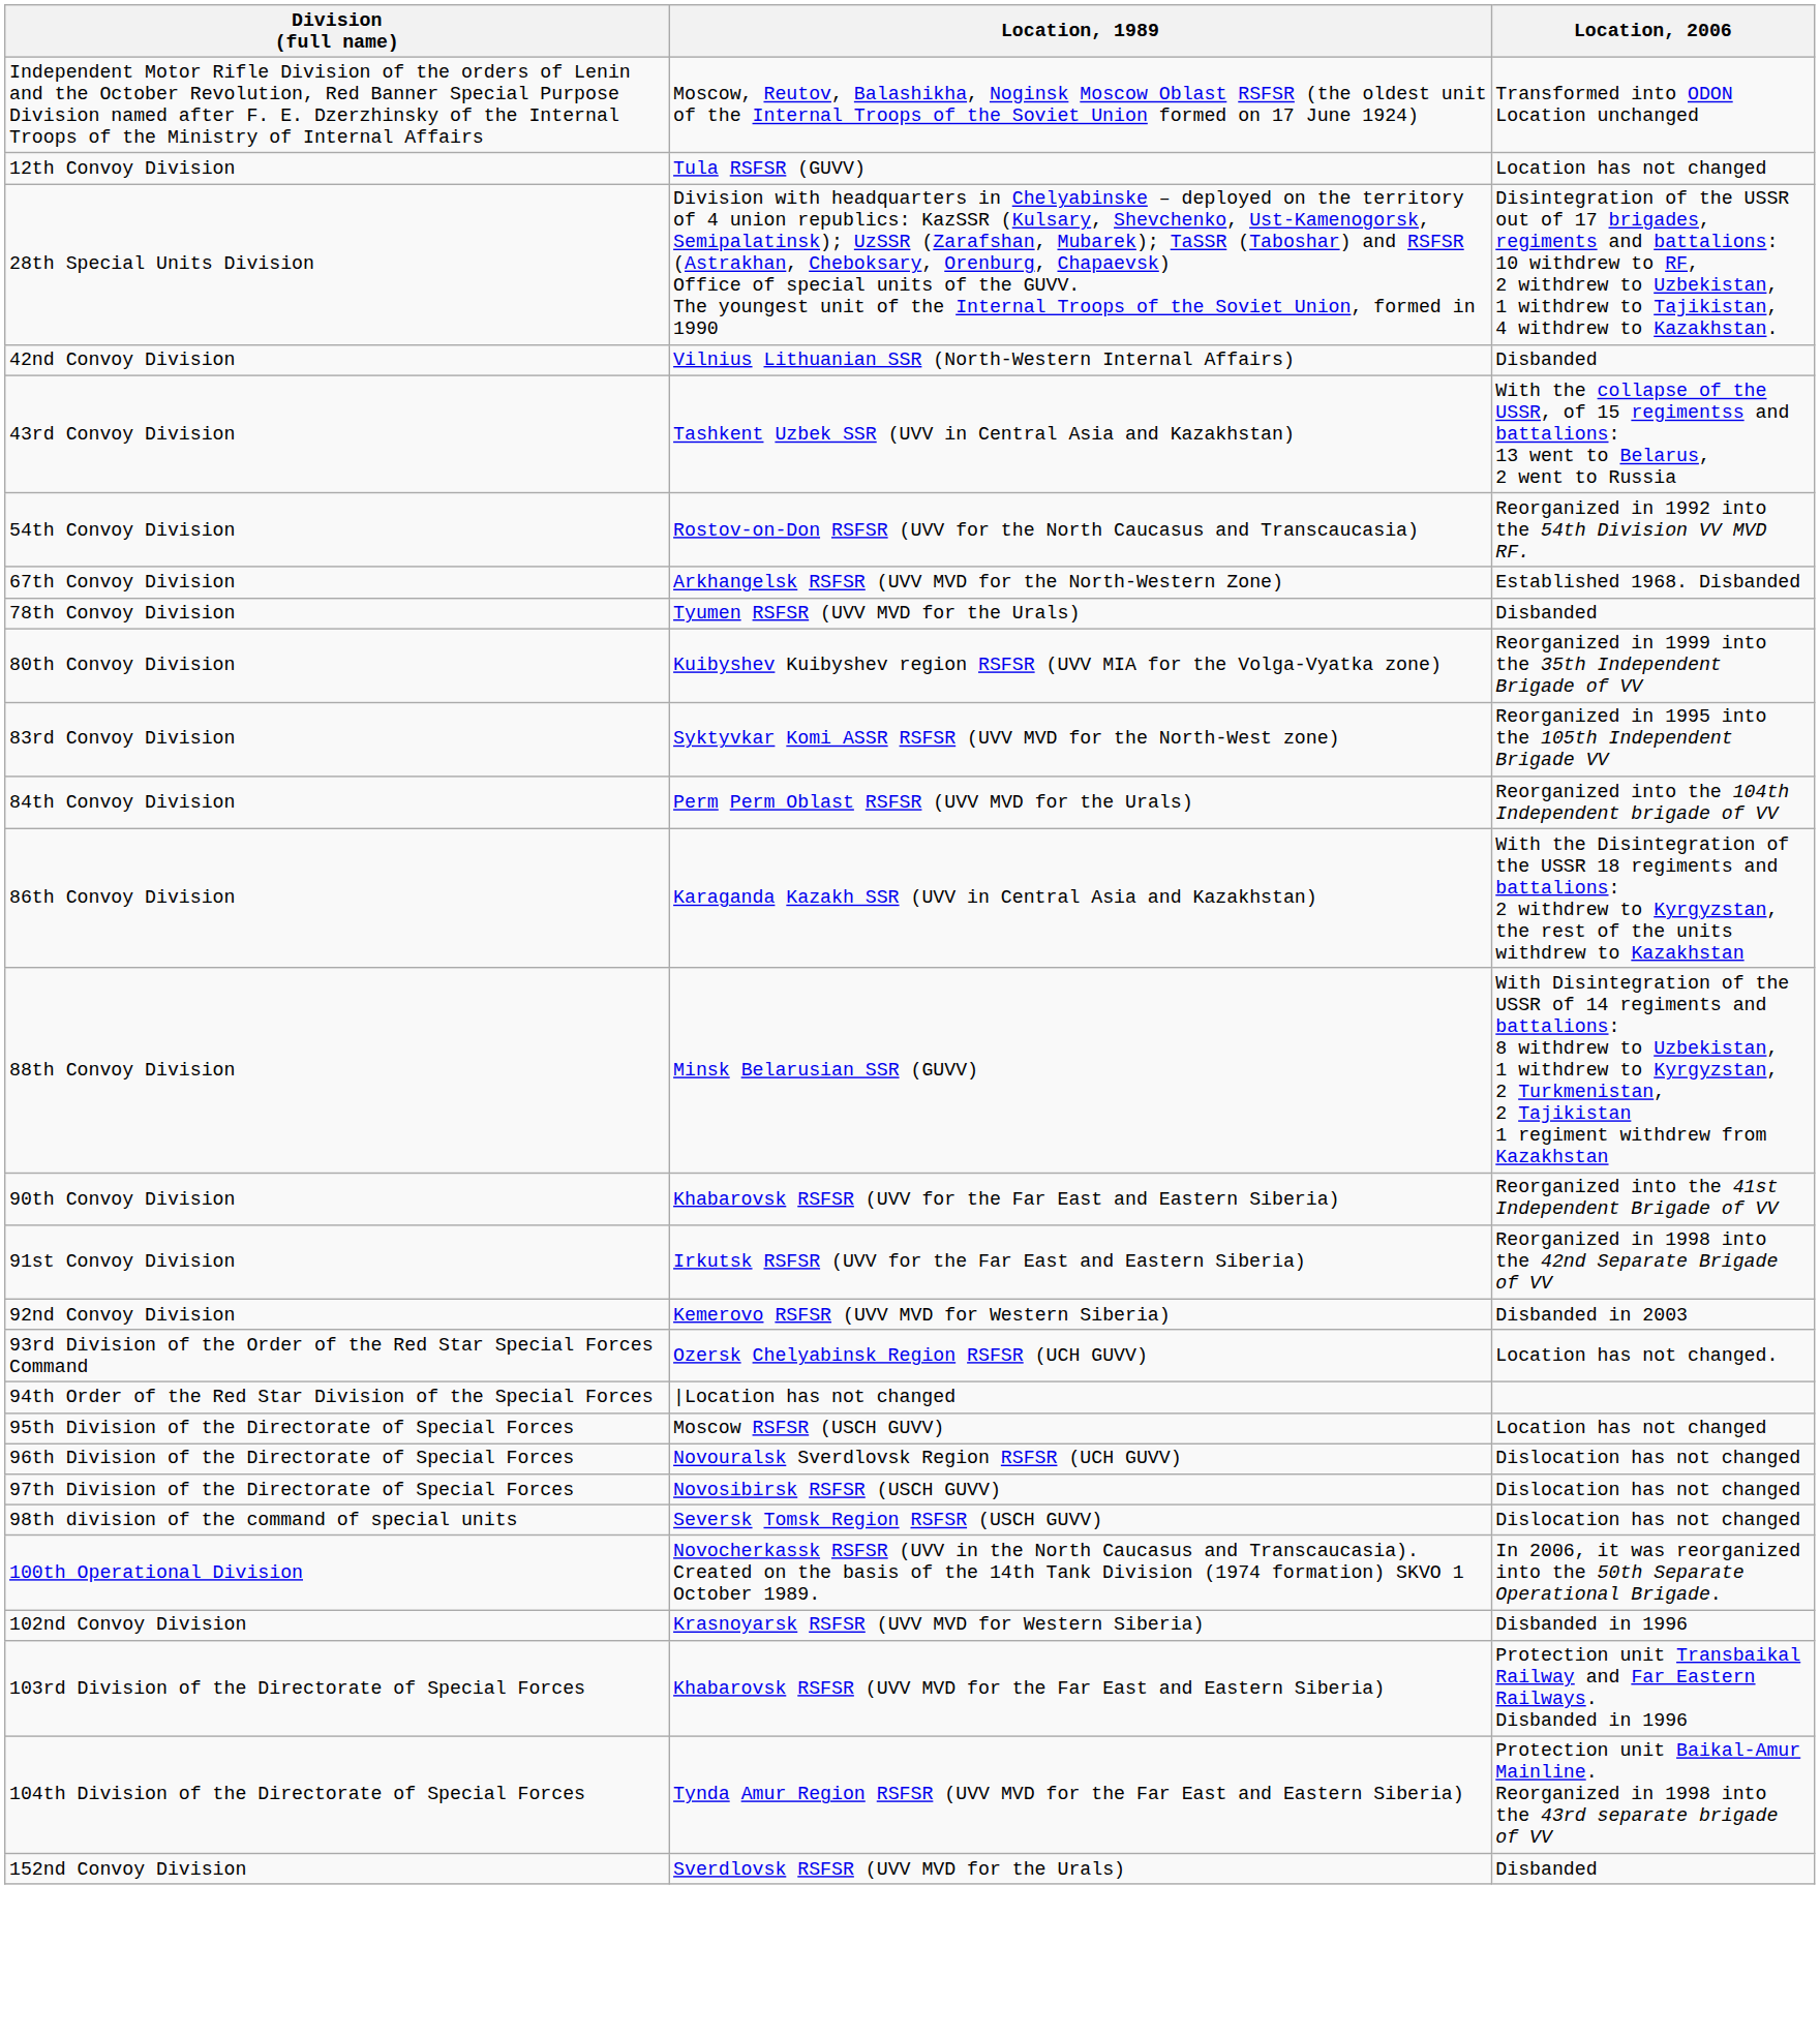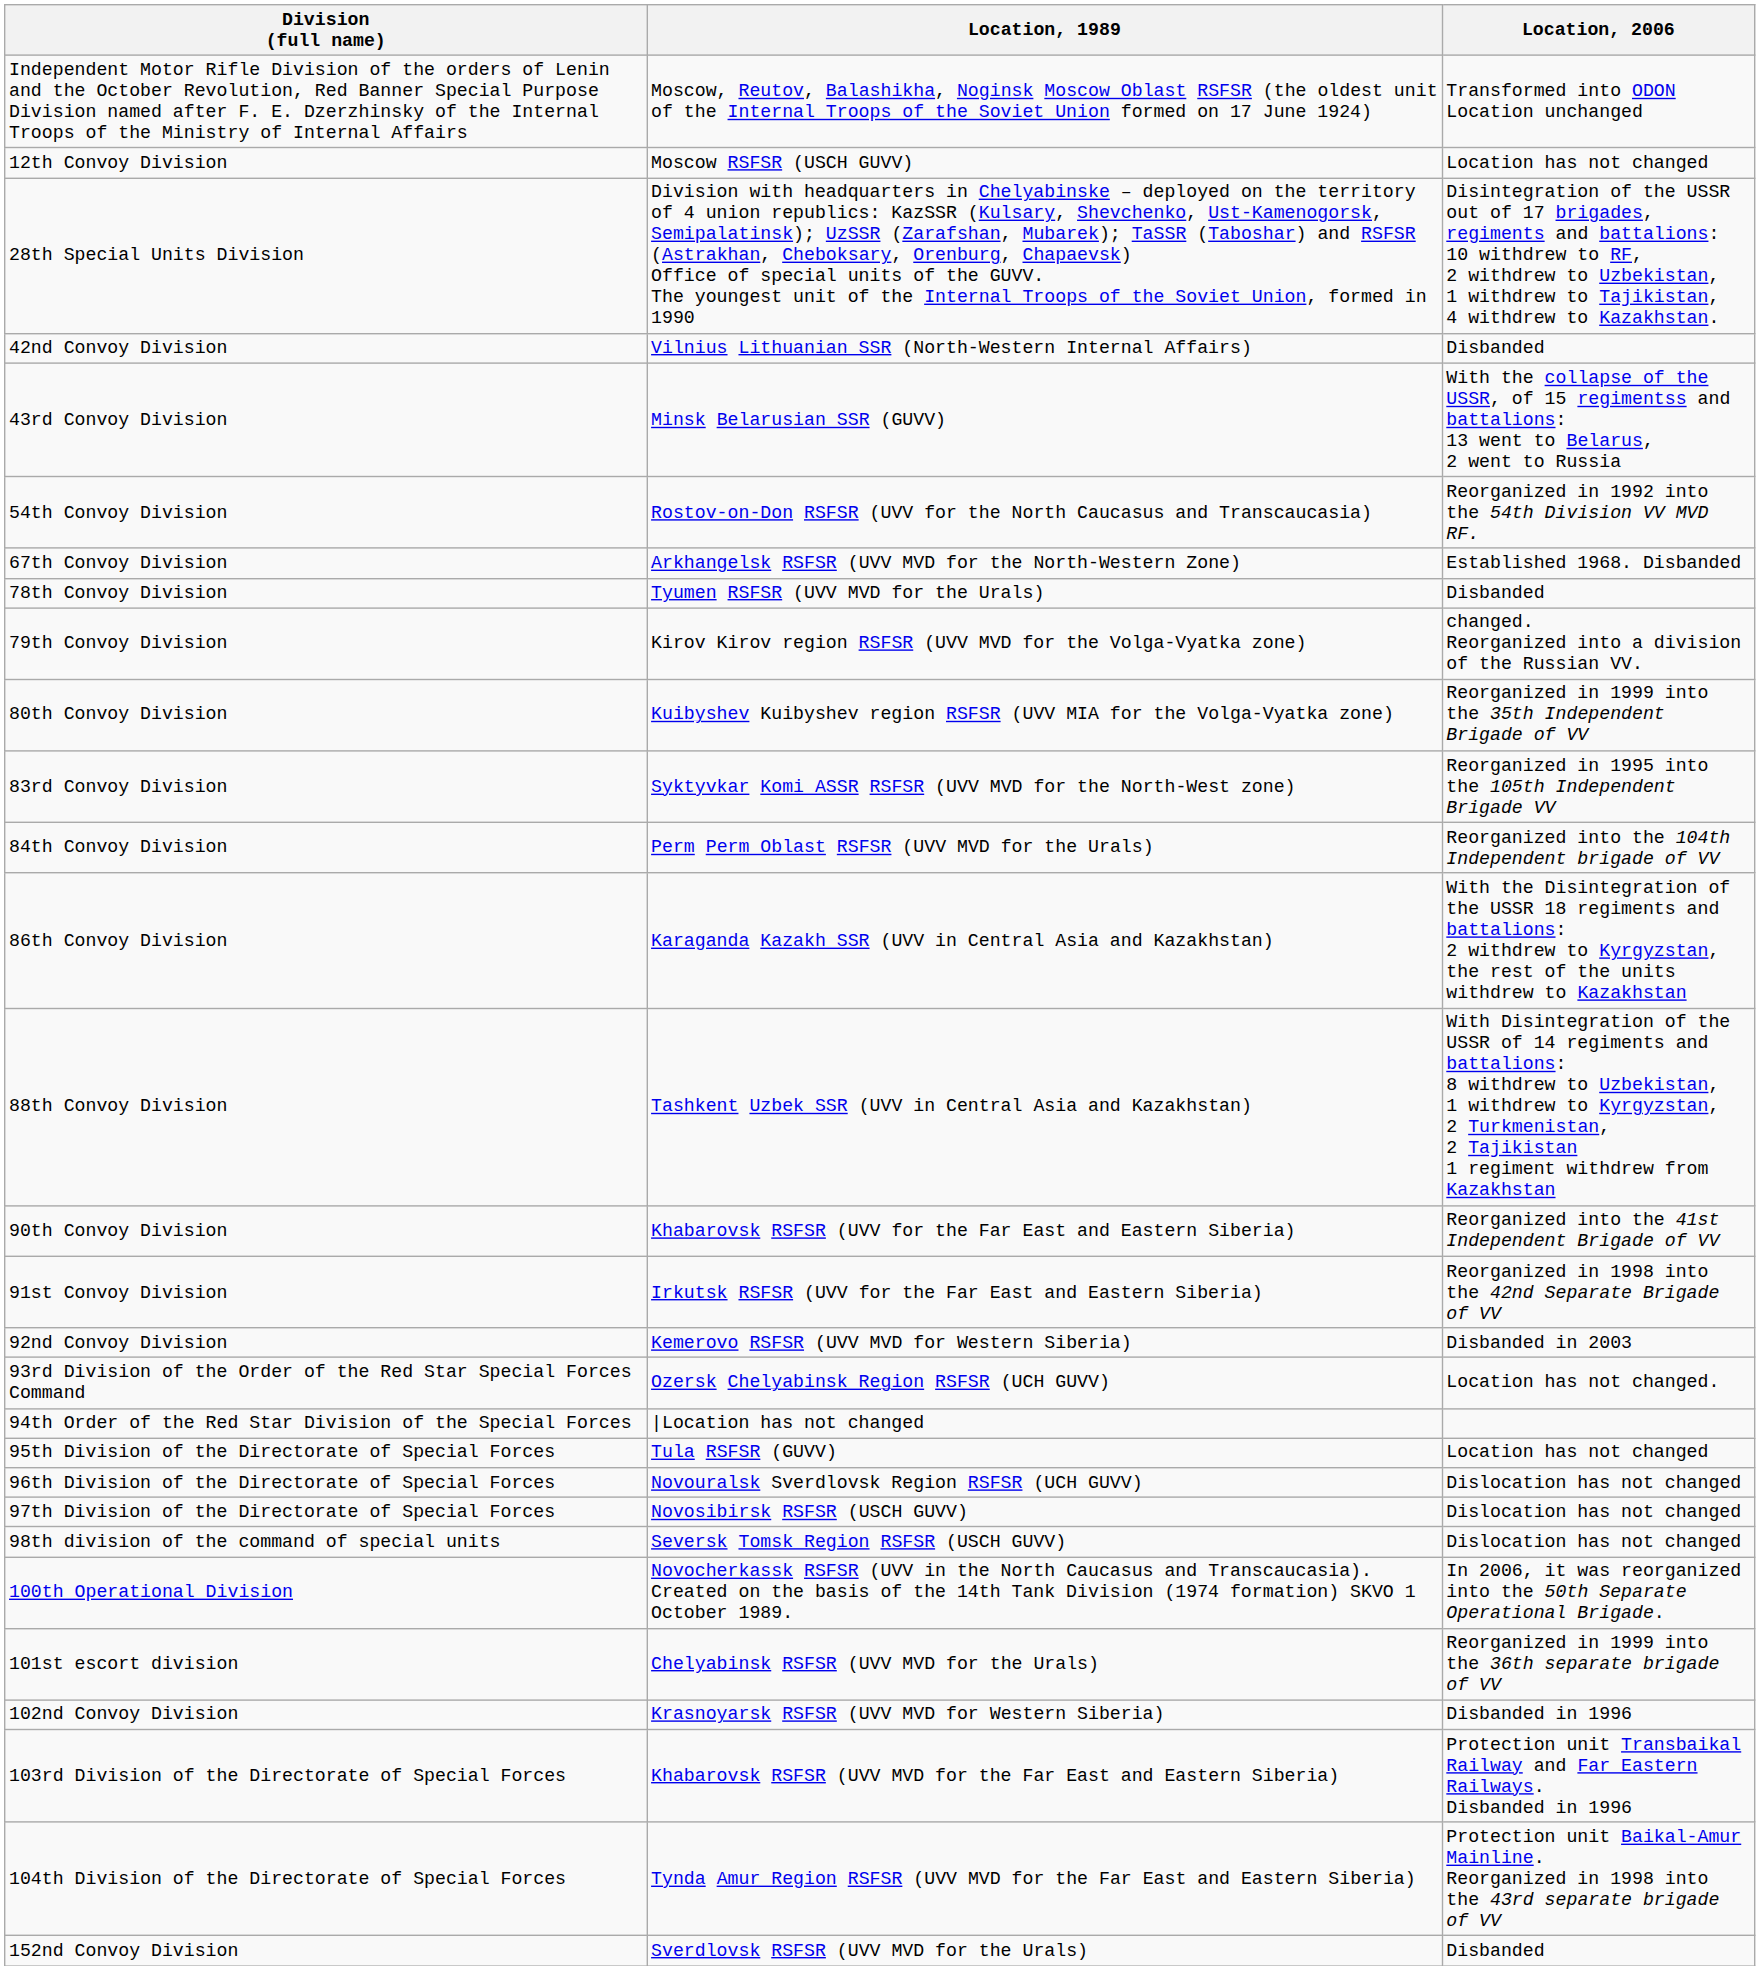12th Convoy Division | Location, 1989: Tula RSFSR (GUVV) -> Moscow RSFSR (USCH GUVV)
43rd Convoy Division | Location, 1989: Tashkent Uzbek SSR (UVV in Central Asia and Kazakhstan) -> Minsk Belarusian SSR (GUVV)
+ row: 79th Convoy Division | Kirov Kirov region RSFSR (UVV MVD for the Volga-Vyatka zone) | changed. Reorganized into a division of the Russian VV.
88th Convoy Division | Location, 1989: Minsk Belarusian SSR (GUVV) -> Tashkent Uzbek SSR (UVV in Central Asia and Kazakhstan)
95th Division of the Directorate of Special Forces | Location, 1989: Moscow RSFSR (USCH GUVV) -> Tula RSFSR (GUVV)
+ row: 101st escort division | Chelyabinsk RSFSR (UVV MVD for the Urals) | Reorganized in 1999 into the 36th separate brigade of VV
